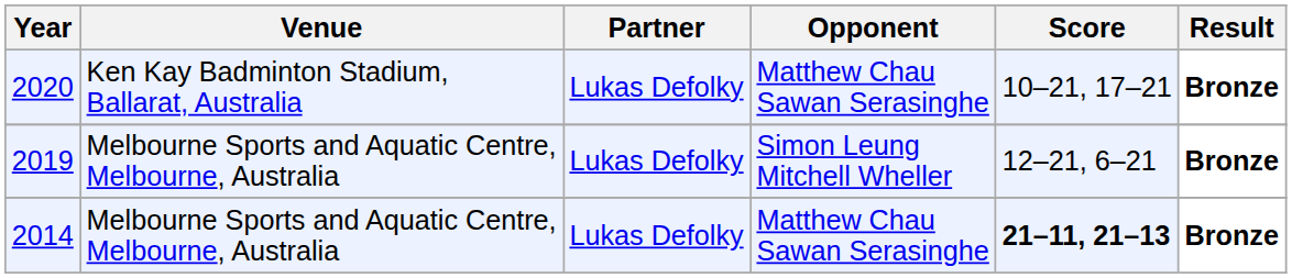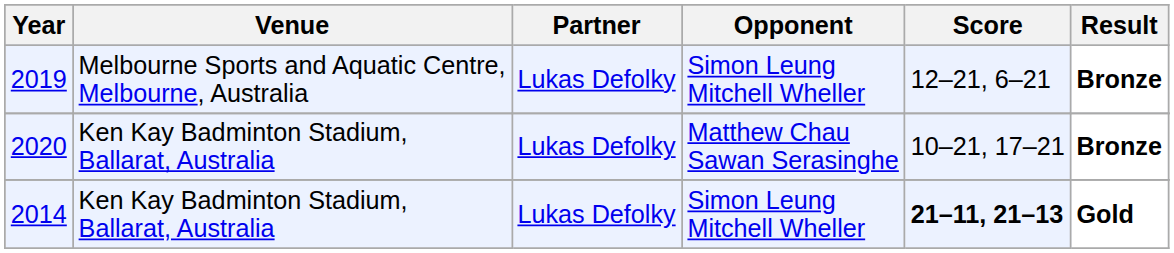rows swapped: 2020 <-> 2019
2014 | Venue: Melbourne Sports and Aquatic Centre, Melbourne, Australia -> Ken Kay Badminton Stadium, Ballarat, Australia
2014 | Opponent: Matthew Chau Sawan Serasinghe -> Simon Leung Mitchell Wheller
2014 | Result: Bronze -> Gold
